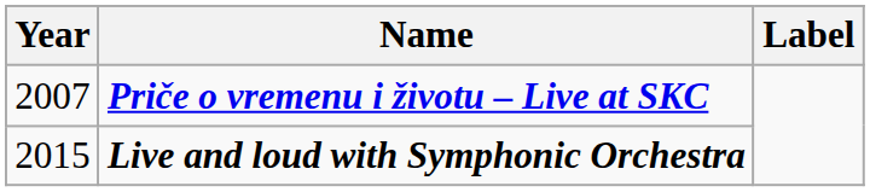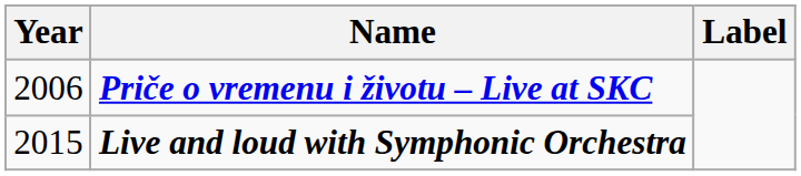Priče o vremenu i životu – Live at SKC | Year: 2007 -> 2006
